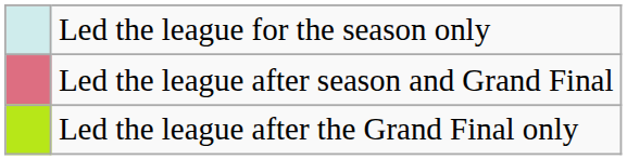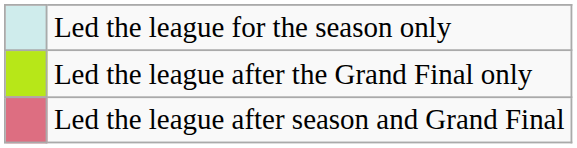rows swapped: Led the league after the Grand Final only <-> Led the league after season and Grand Final
